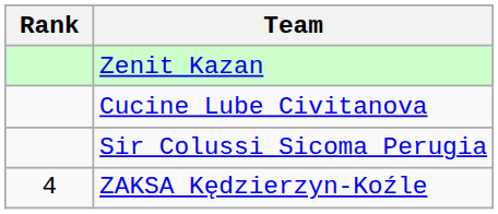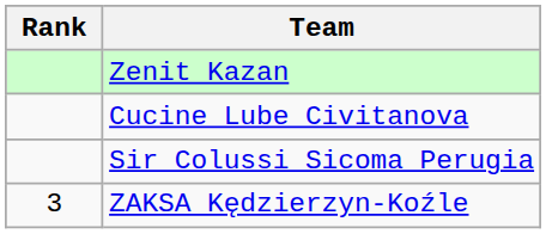ZAKSA Kędzierzyn-Koźle | Rank: 4 -> 3
